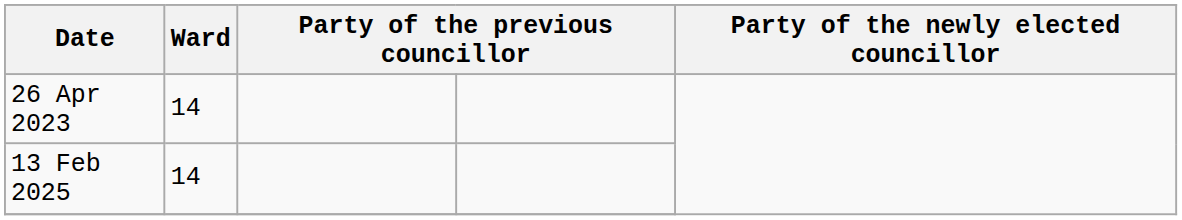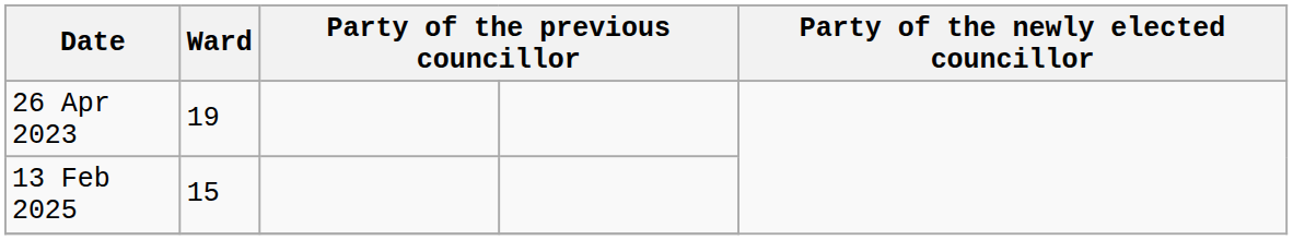26 Apr 2023 | Ward: 14 -> 19
13 Feb 2025 | Ward: 14 -> 15
